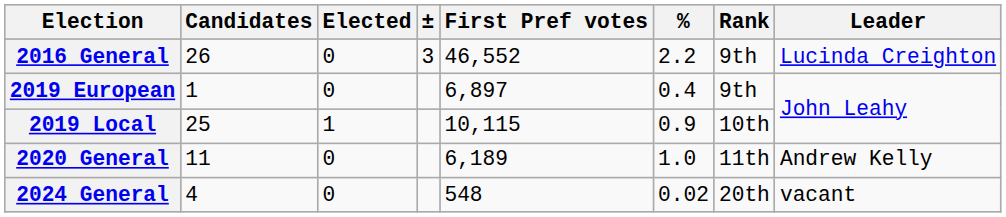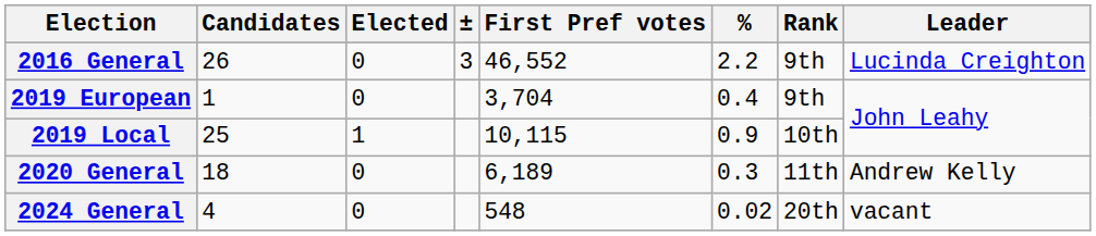2019 European | First Pref votes: 6,897 -> 3,704
2020 General | Candidates: 11 -> 18
2020 General | %: 1.0 -> 0.3
